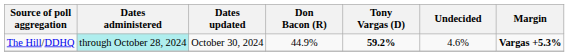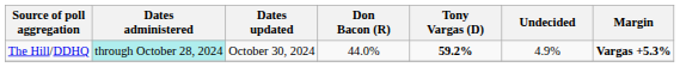The Hill/DDHQ | Don Bacon (R): 44.9% -> 44.0%
The Hill/DDHQ | Undecided: 4.6% -> 4.9%
